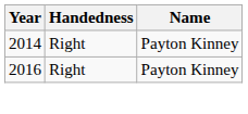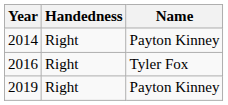2016 | Name: Payton Kinney -> Tyler Fox
+ row: 2019 | Right | Payton Kinney
